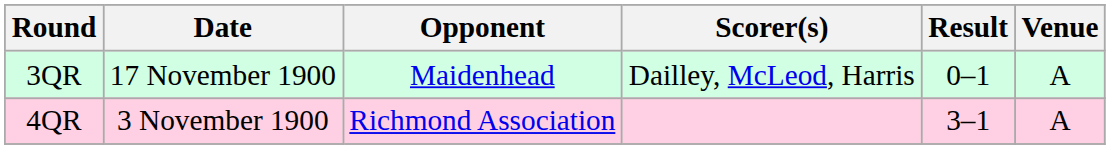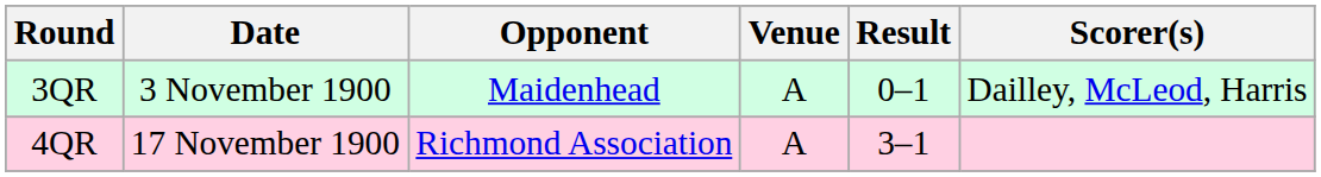columns swapped: Venue <-> Scorer(s)
3QR | Date: 17 November 1900 -> 3 November 1900
4QR | Date: 3 November 1900 -> 17 November 1900
